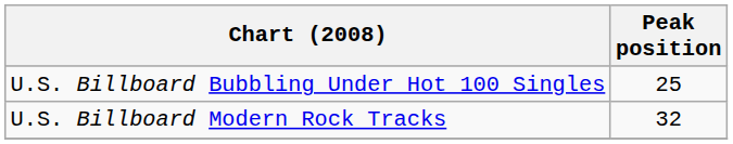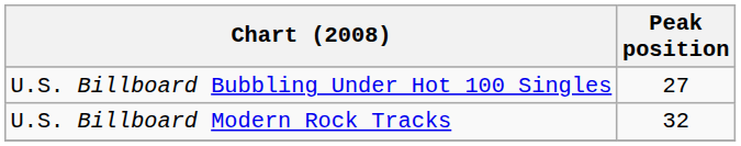U.S. Billboard Bubbling Under Hot 100 Singles | Peak position: 25 -> 27
